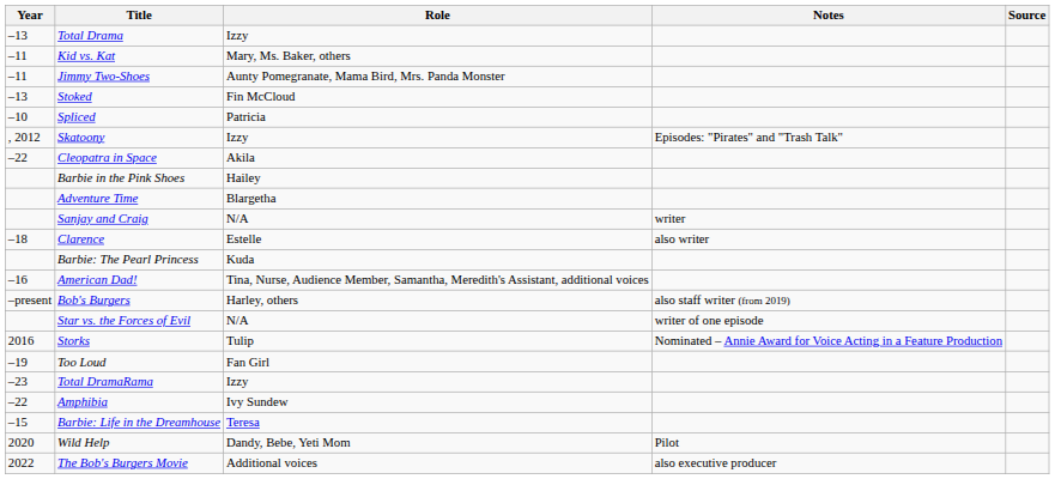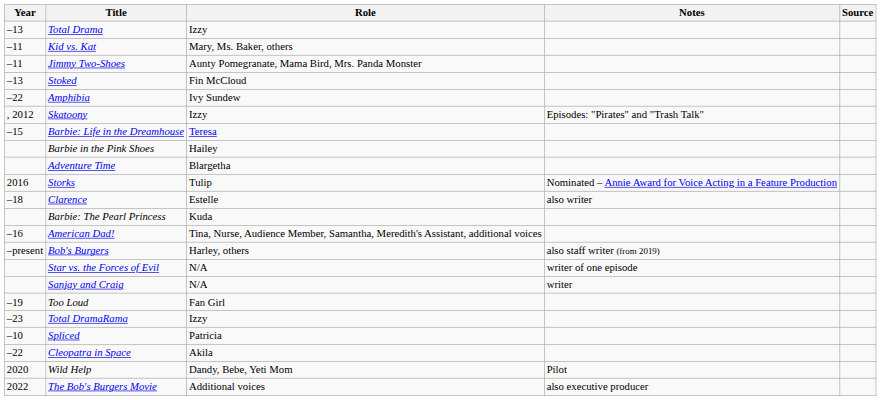rows swapped: Spliced <-> Amphibia
rows swapped: Barbie: Life in the Dreamhouse <-> Cleopatra in Space
rows swapped: Sanjay and Craig <-> Storks
